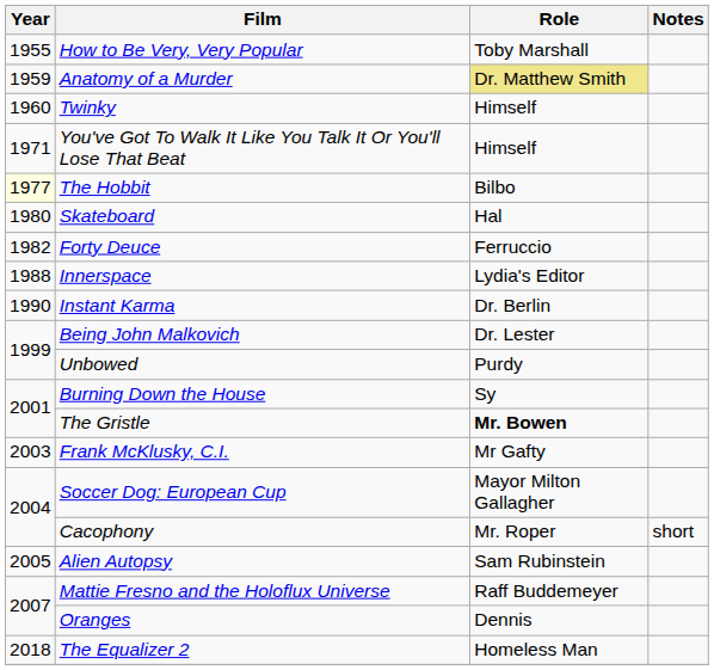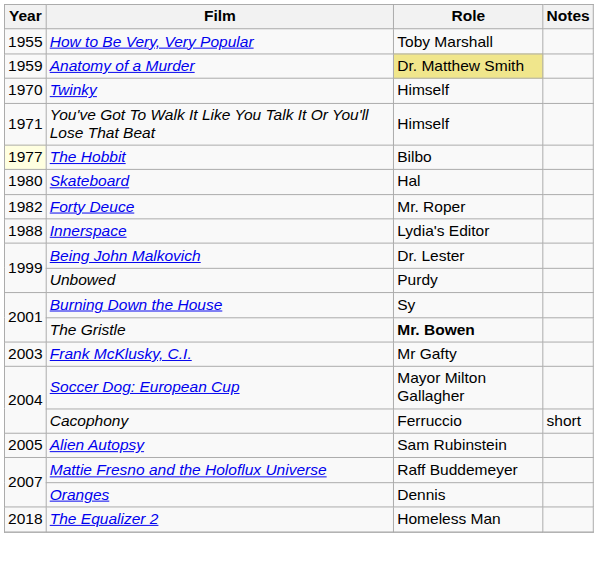Twinky | Year: 1960 -> 1970
Forty Deuce | Role: Ferruccio -> Mr. Roper
- row: 1990 | Instant Karma | Dr. Berlin
Cacophony | Role: Mr. Roper -> Ferruccio
